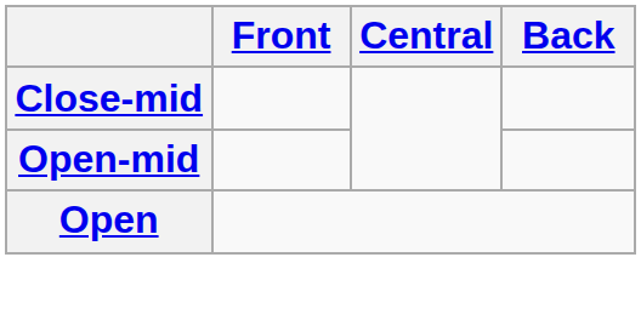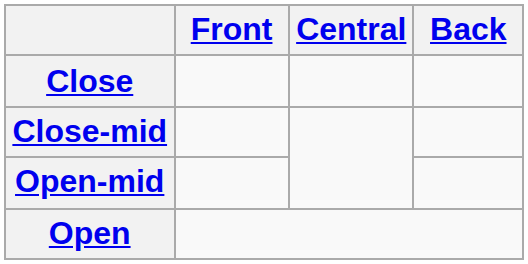+ row: Close
